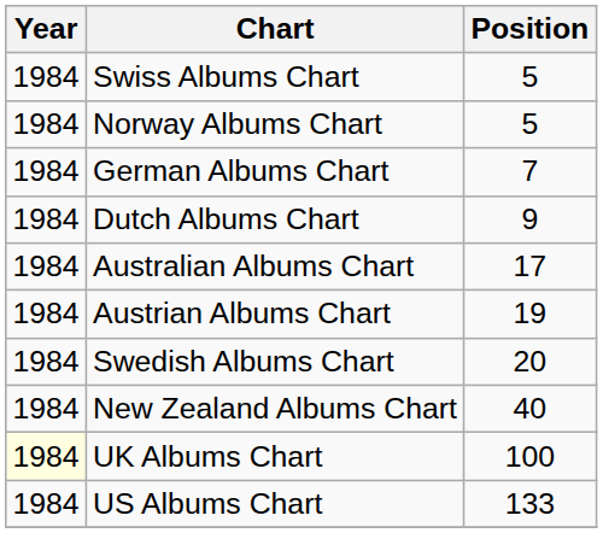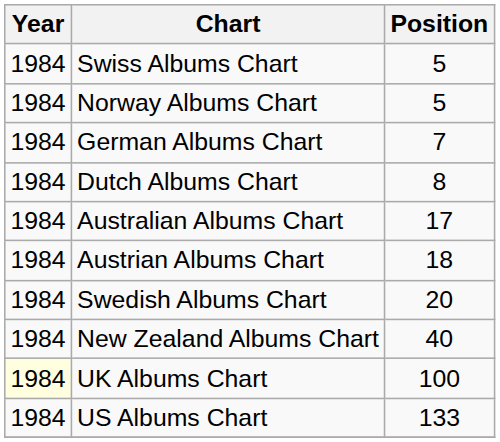Dutch Albums Chart | Position: 9 -> 8
Austrian Albums Chart | Position: 19 -> 18
